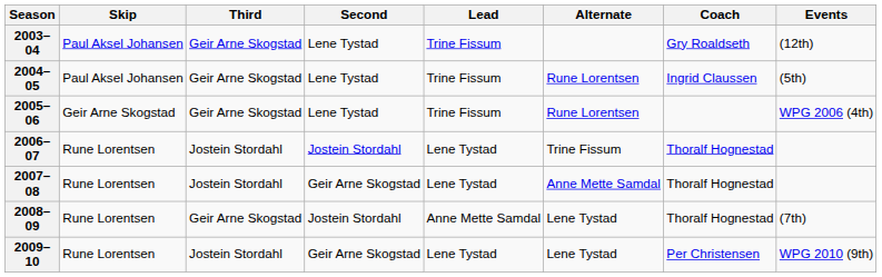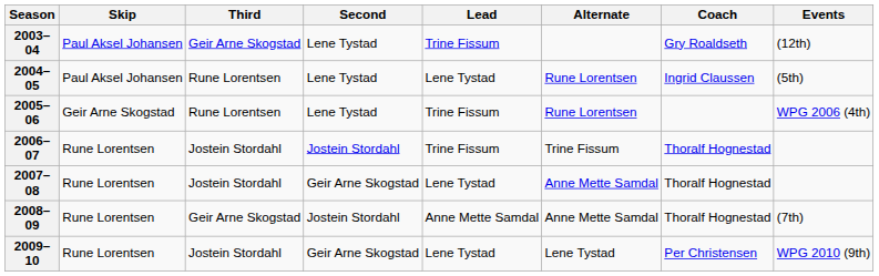2004–05 | Third: Geir Arne Skogstad -> Rune Lorentsen
2004–05 | Lead: Trine Fissum -> Lene Tystad
2005–06 | Third: Geir Arne Skogstad -> Rune Lorentsen
2006–07 | Lead: Lene Tystad -> Trine Fissum
2008–09 | Alternate: Lene Tystad -> Anne Mette Samdal
